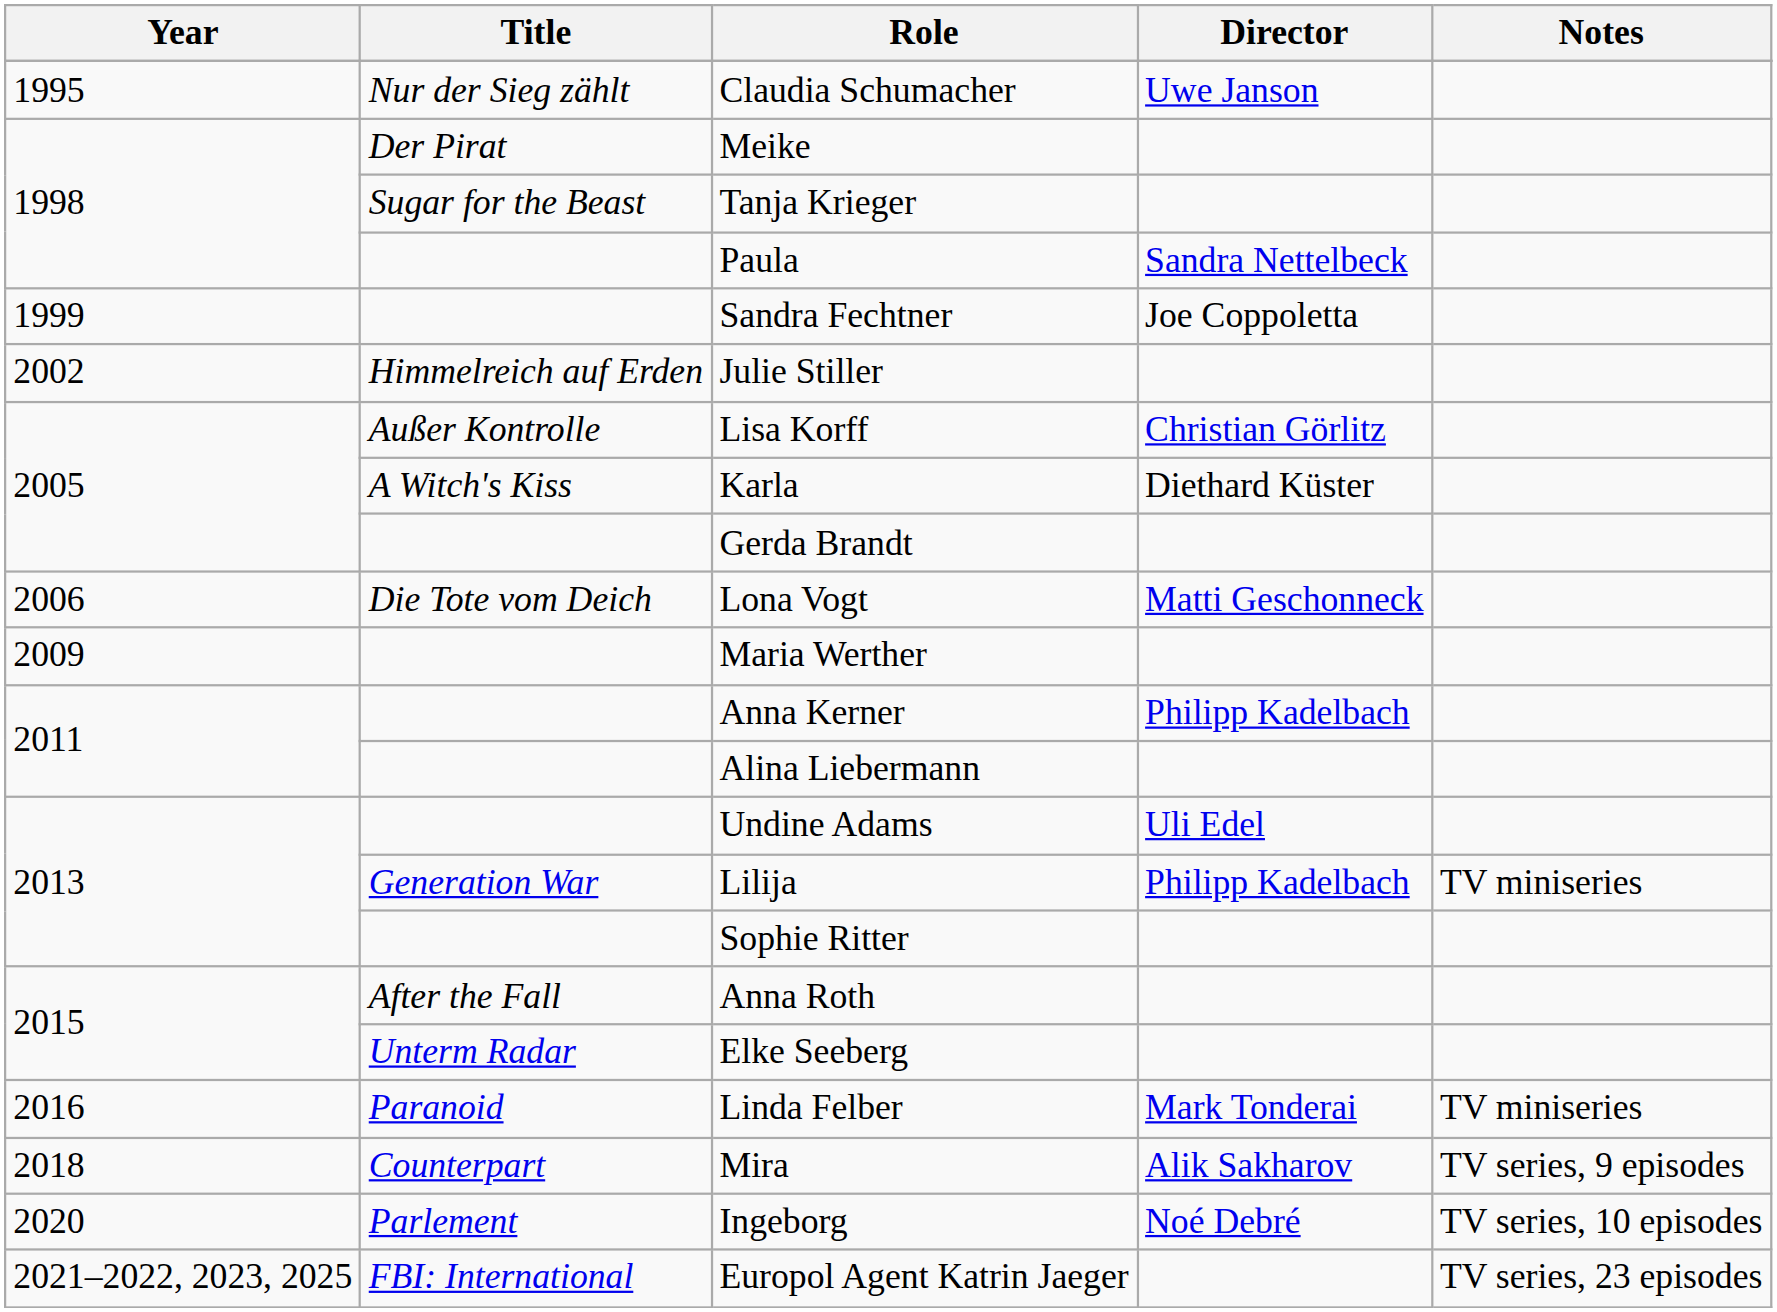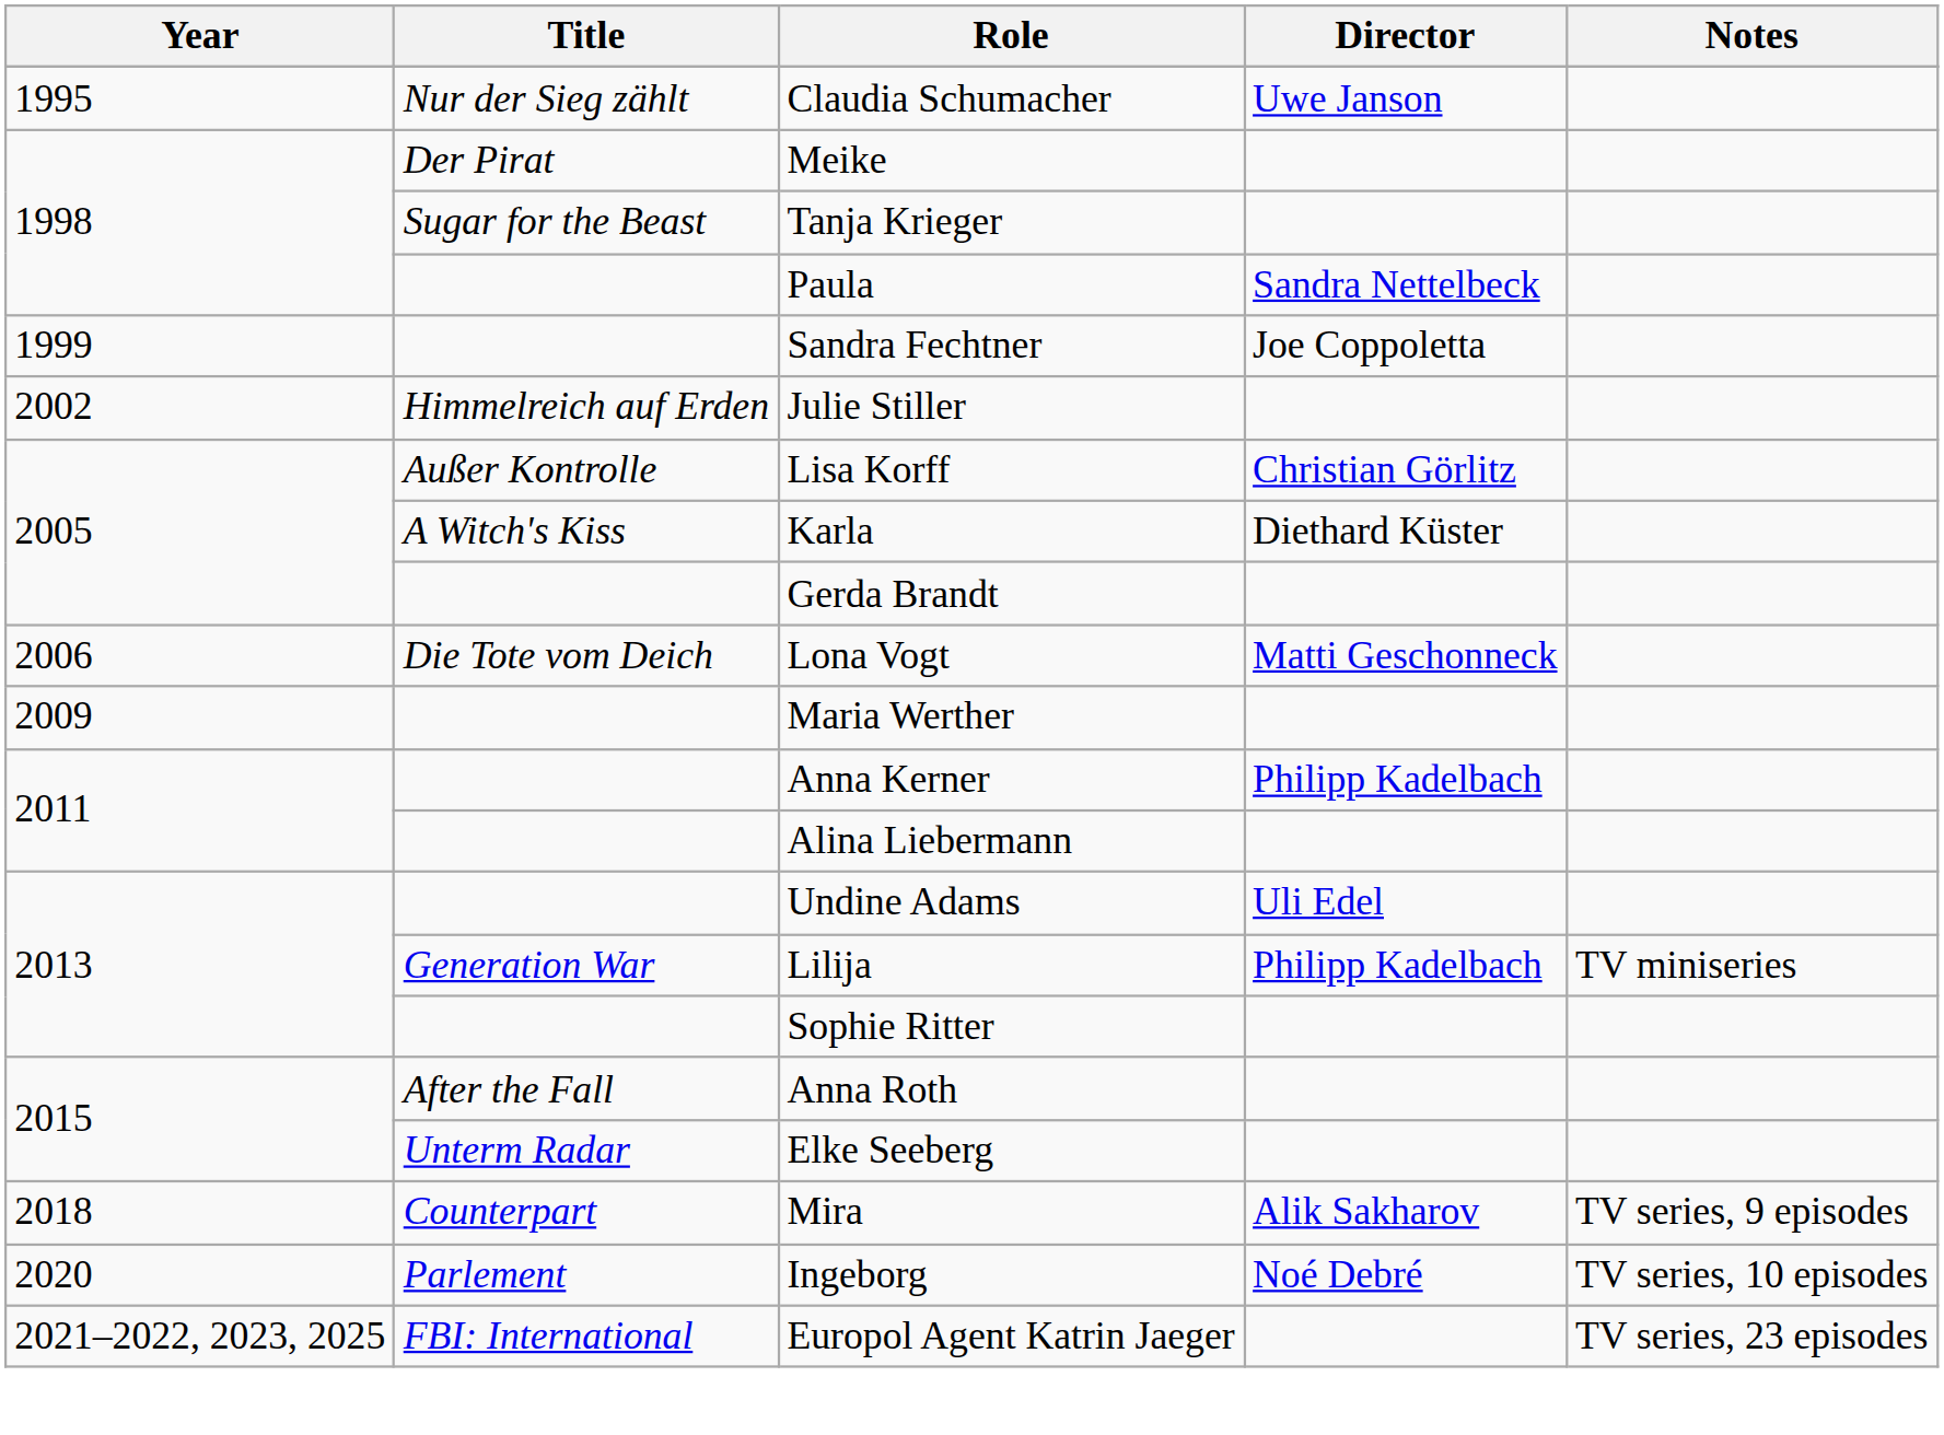- row: 2016 | Paranoid | Linda Felber | Mark Tonderai | TV miniseries
